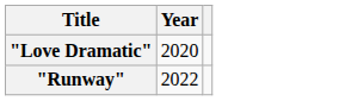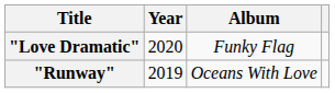+ column: Album | Funky Flag | Oceans With Love
"Runway" | Year: 2022 -> 2019
